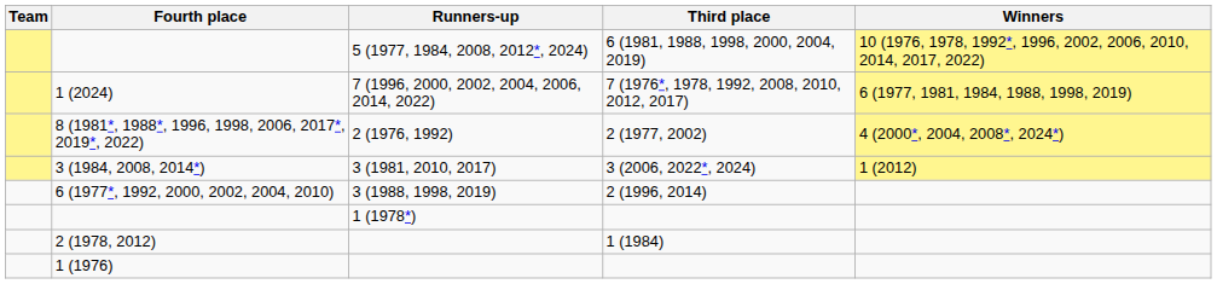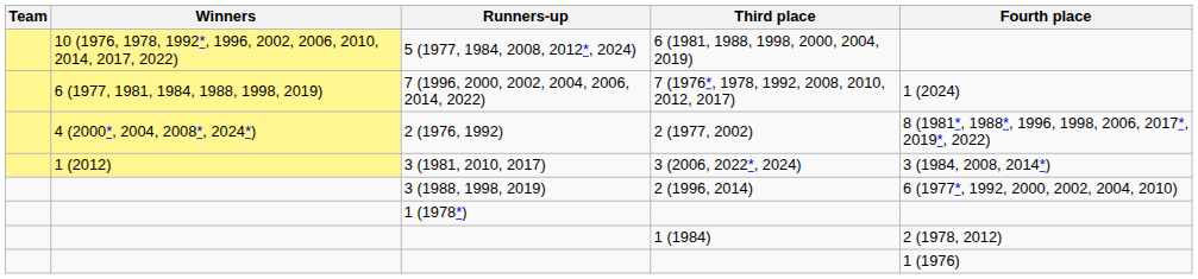columns swapped: Winners <-> Fourth place
